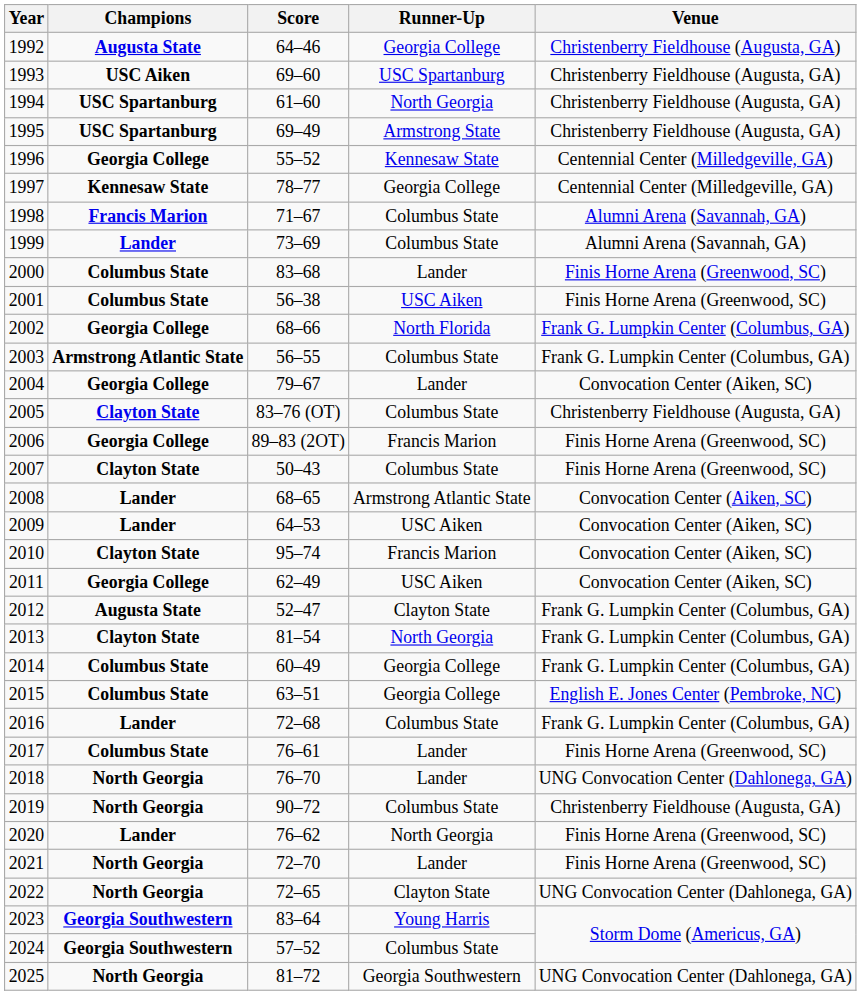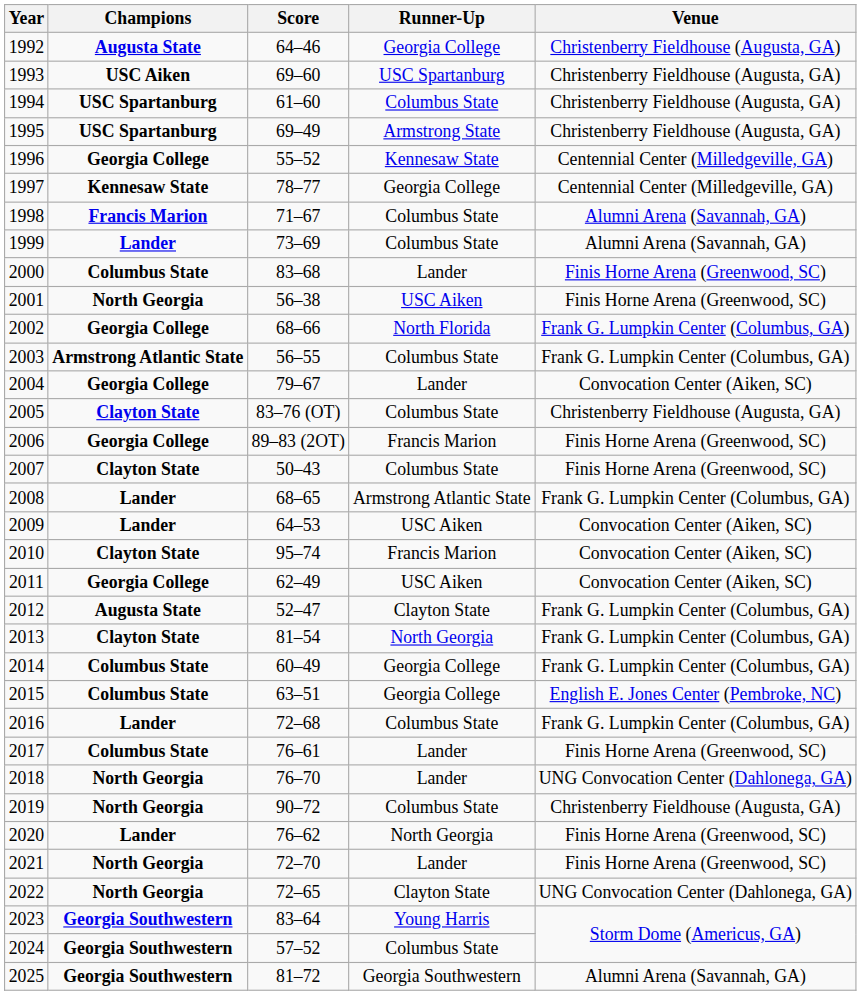1994 | Runner-Up: North Georgia -> Columbus State
2001 | Champions: Columbus State -> North Georgia
2008 | Venue: Convocation Center (Aiken, SC) -> Frank G. Lumpkin Center (Columbus, GA)
2025 | Champions: North Georgia -> Georgia Southwestern
2025 | Venue: UNG Convocation Center (Dahlonega, GA) -> Alumni Arena (Savannah, GA)
